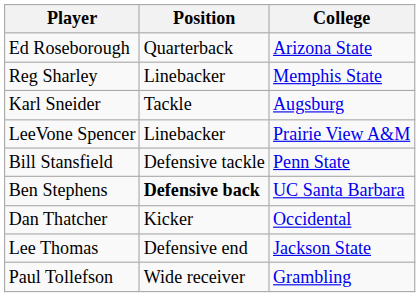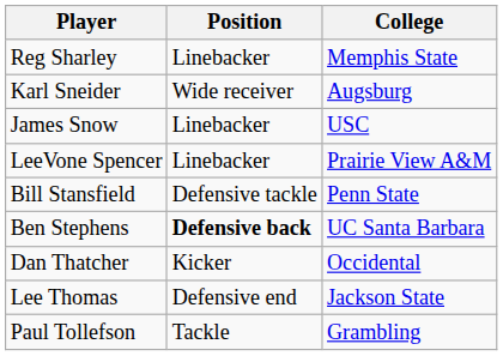- row: Ed Roseborough | Quarterback | Arizona State
Karl Sneider | Position: Tackle -> Wide receiver
+ row: James Snow | Linebacker | USC
Paul Tollefson | Position: Wide receiver -> Tackle
